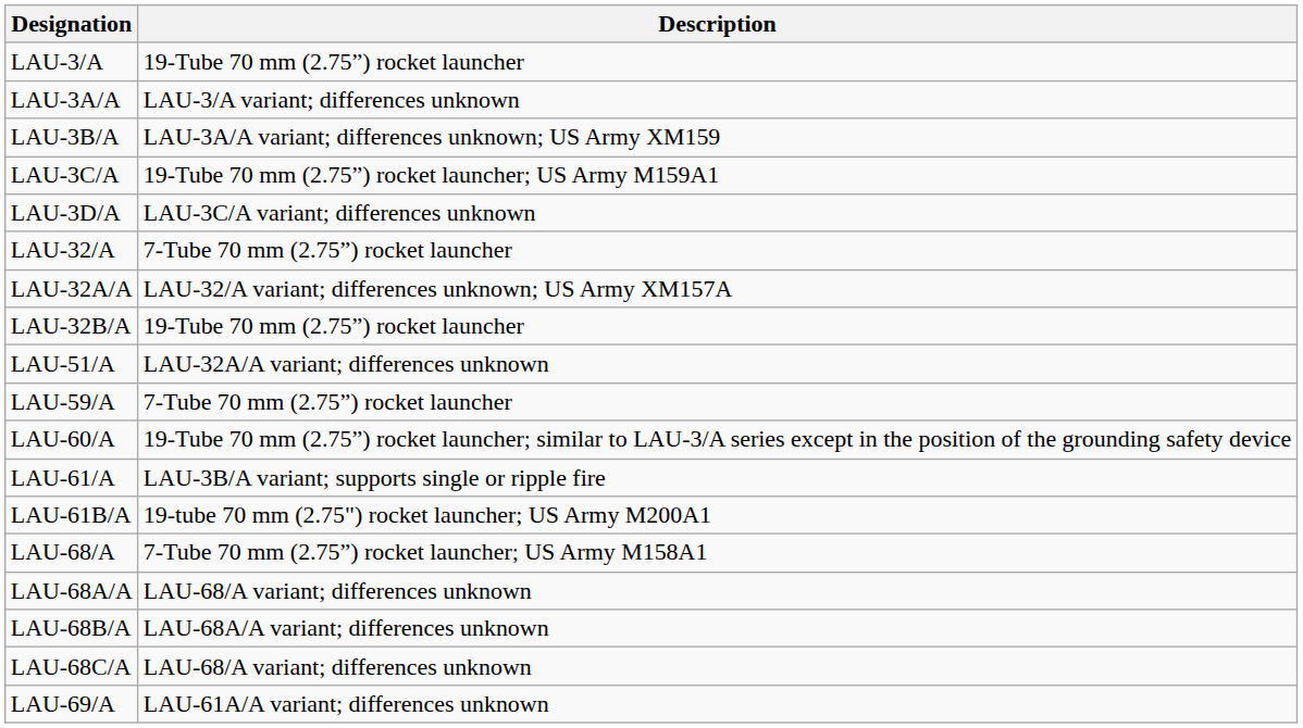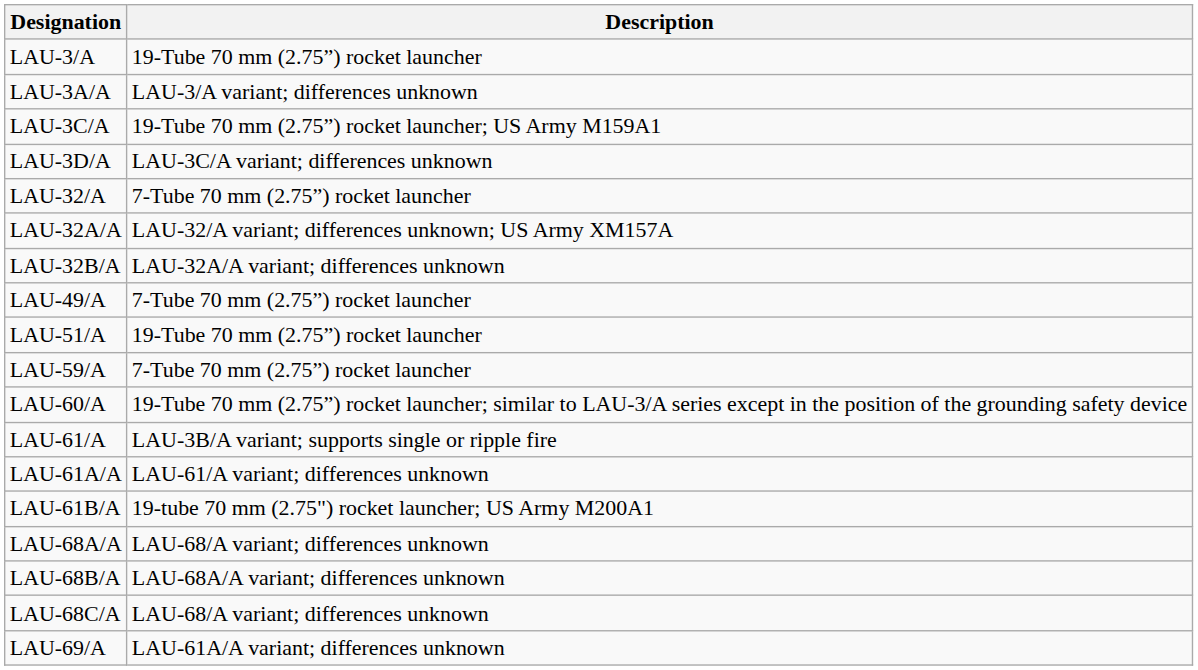- row: LAU-3B/A | LAU-3A/A variant; differences unknown; US Army XM159
LAU-32B/A | Description: 19-Tube 70 mm (2.75”) rocket launcher -> LAU-32A/A variant; differences unknown
+ row: LAU-49/A | 7-Tube 70 mm (2.75”) rocket launcher
LAU-51/A | Description: LAU-32A/A variant; differences unknown -> 19-Tube 70 mm (2.75”) rocket launcher
+ row: LAU-61A/A | LAU-61/A variant; differences unknown
- row: LAU-68/A | 7-Tube 70 mm (2.75”) rocket launcher; US Army M158A1
